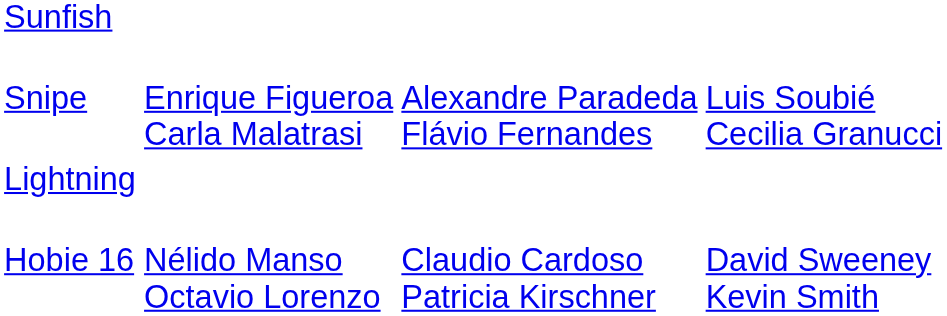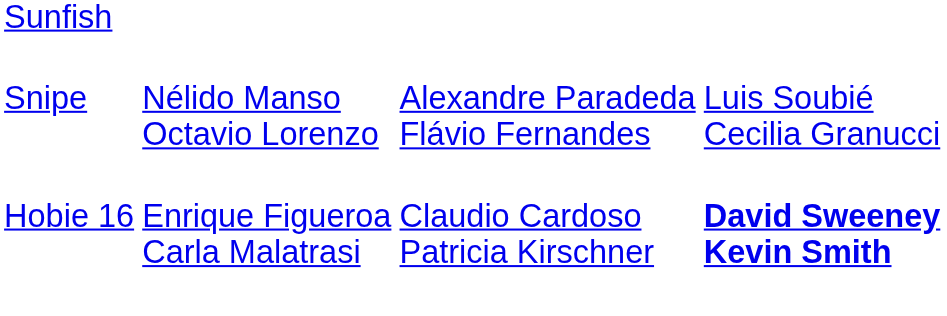Snipe | column 2: Enrique Figueroa Carla Malatrasi -> Nélido Manso Octavio Lorenzo
- row: Lightning
Hobie 16 | column 2: Nélido Manso Octavio Lorenzo -> Enrique Figueroa Carla Malatrasi
Hobie 16 | column 4: normal -> bold
